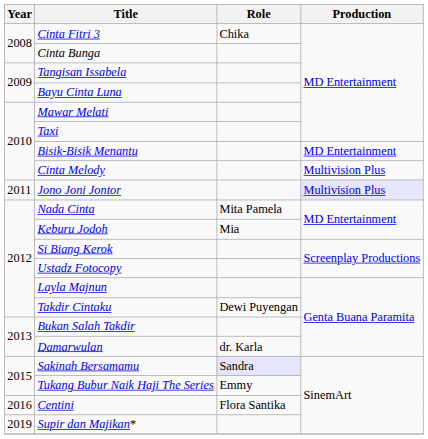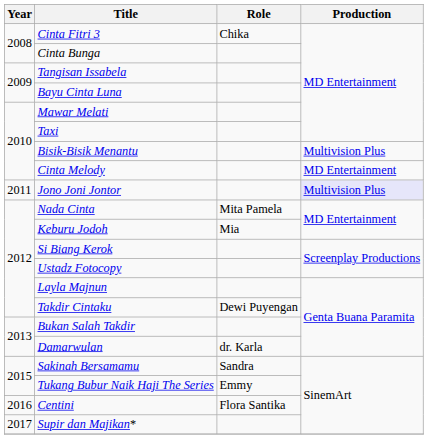Bisik-Bisik Menantu | Production: MD Entertainment -> Multivision Plus
Cinta Melody | Production: Multivision Plus -> MD Entertainment
Sakinah Bersamamu | Role: lavender background -> no background
Supir dan Majikan* | Year: 2019 -> 2017
